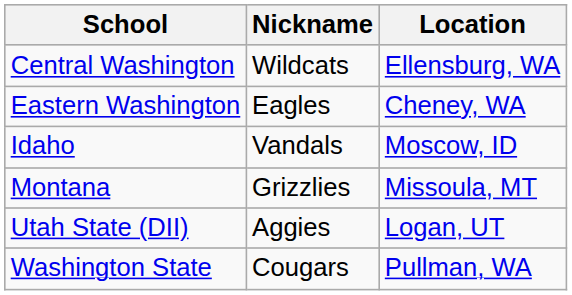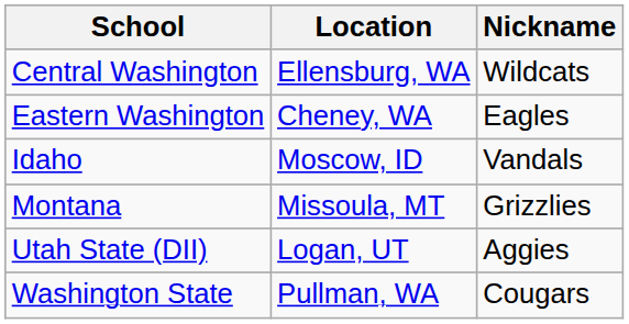columns swapped: Nickname <-> Location
